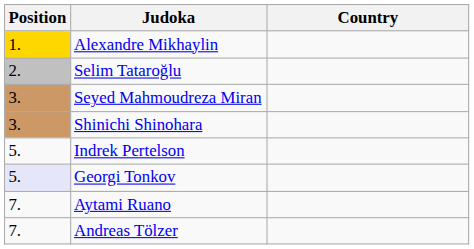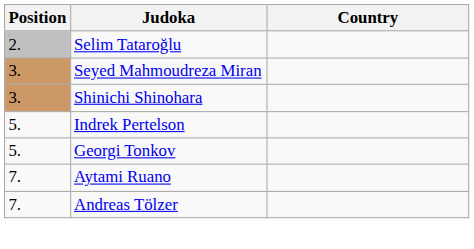- row: 1. | Alexandre Mikhaylin
Georgi Tonkov | Position: lavender background -> no background
